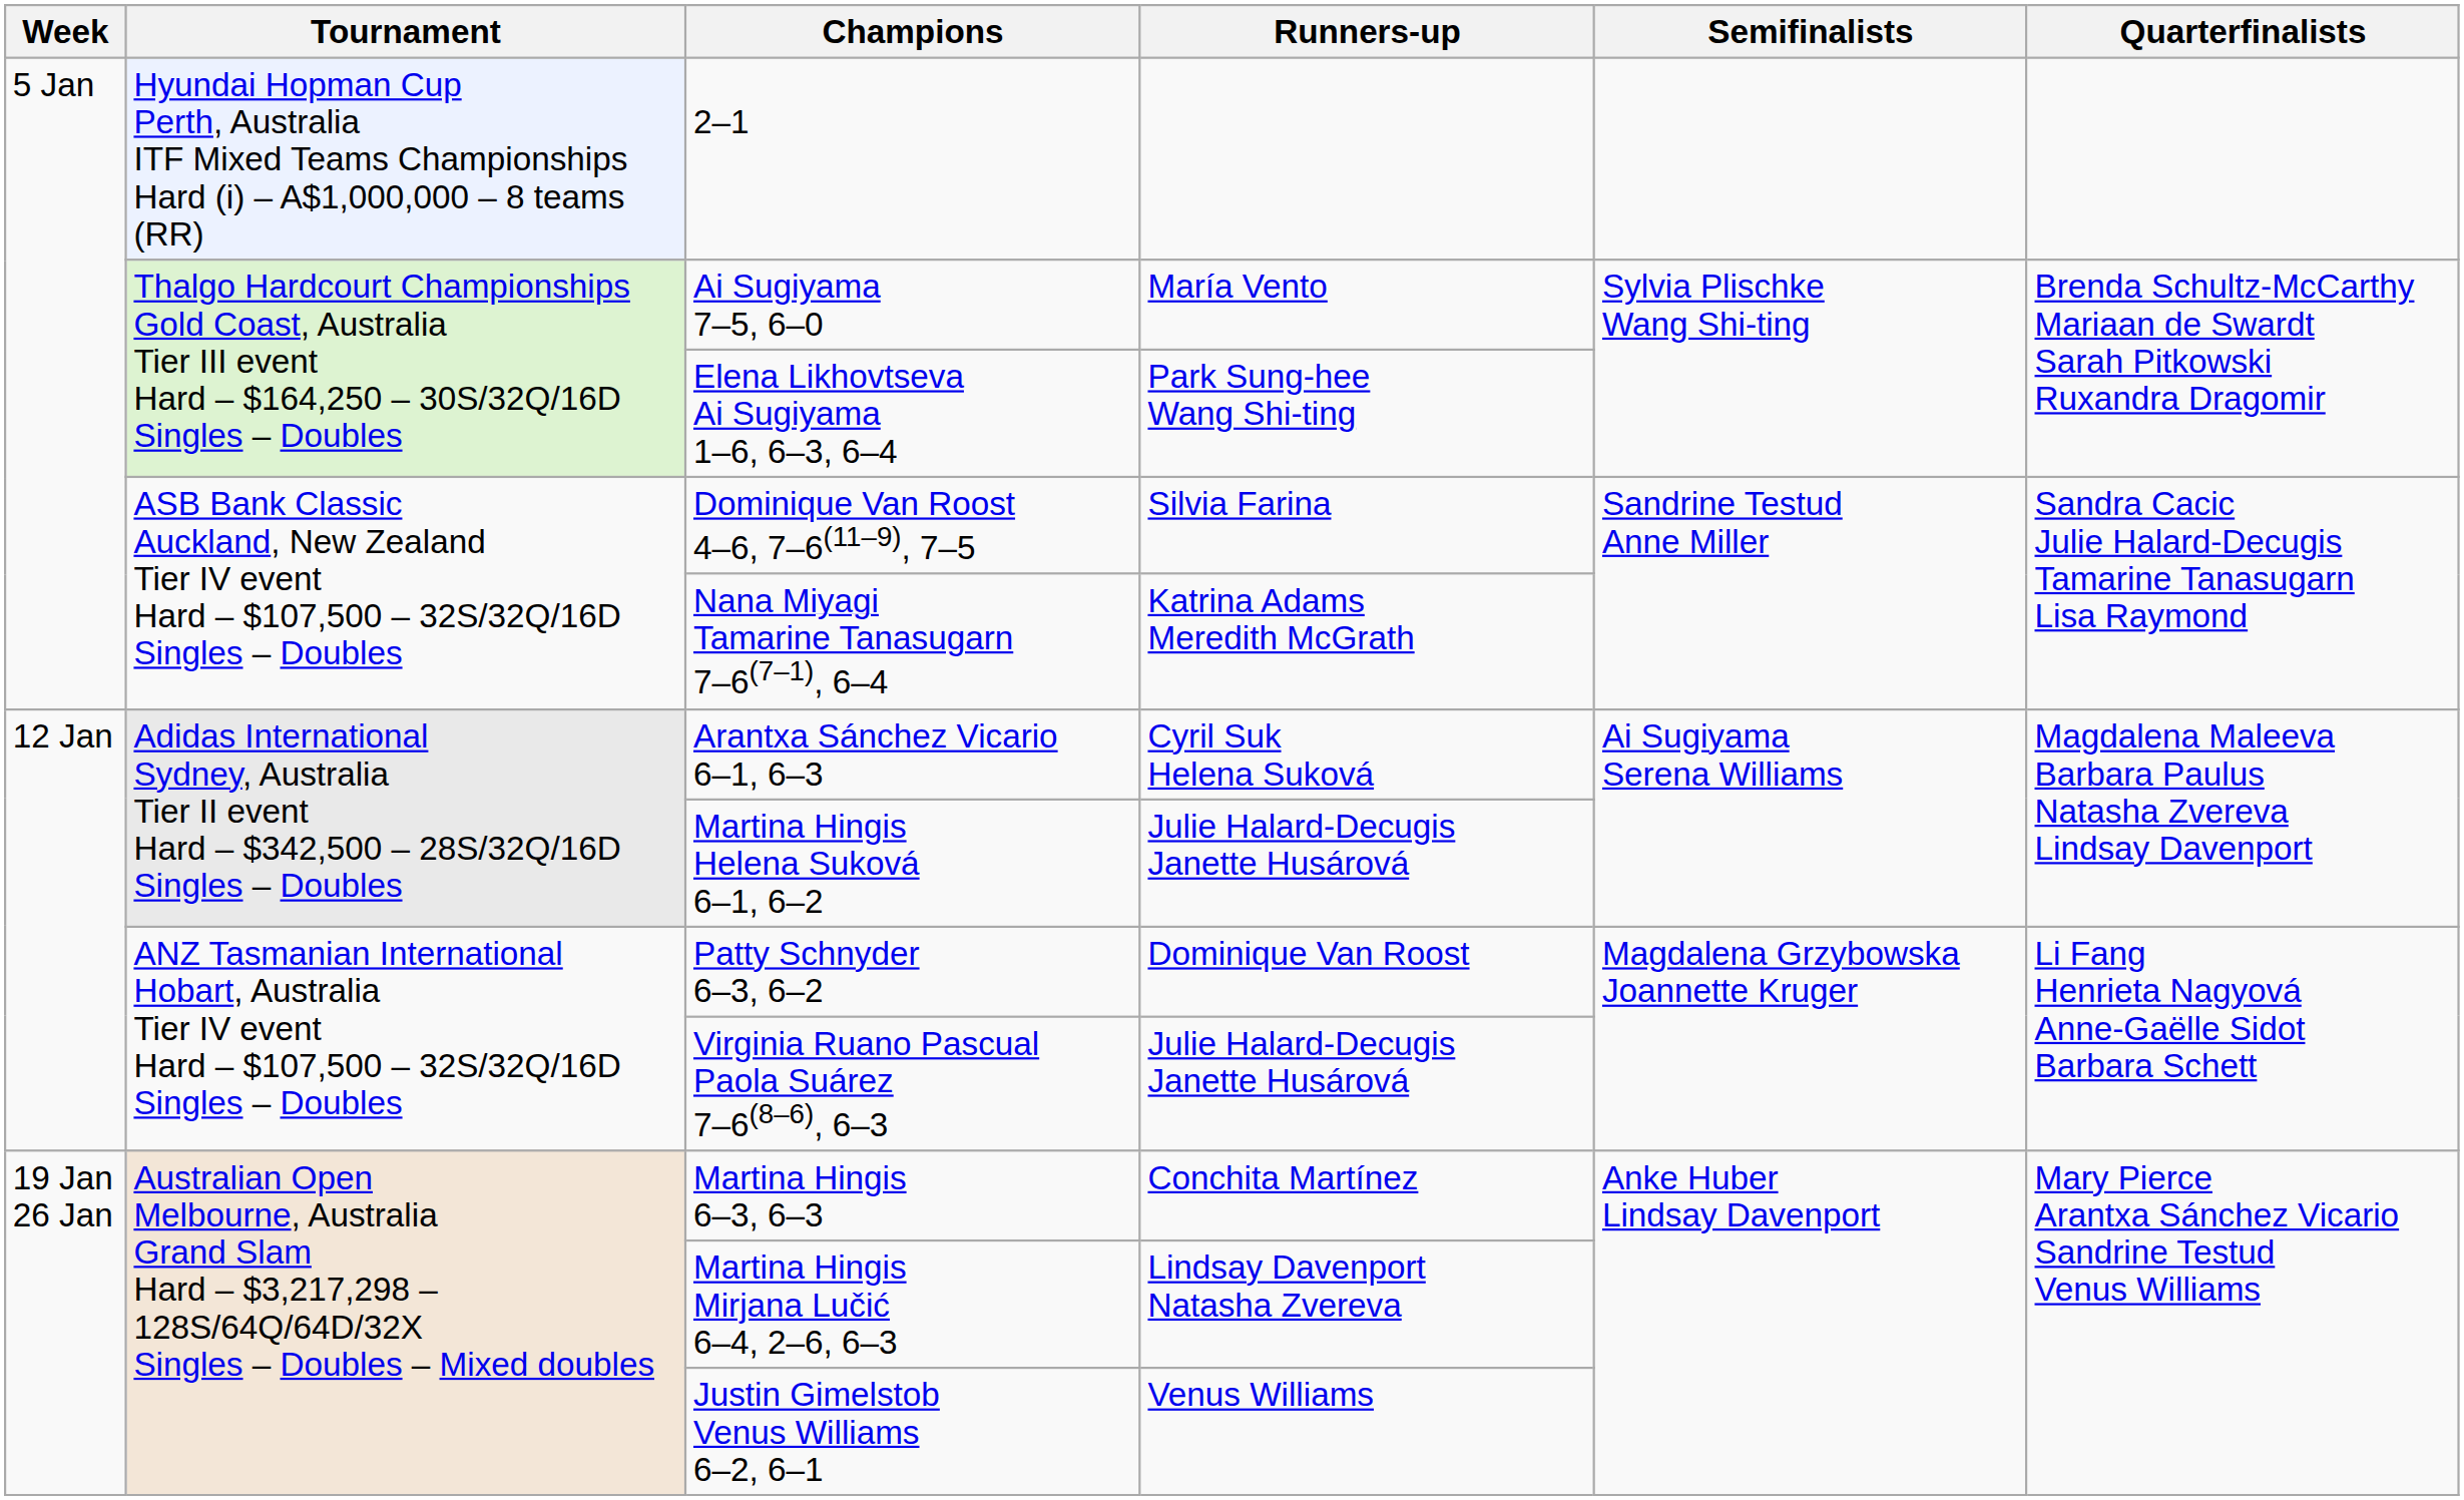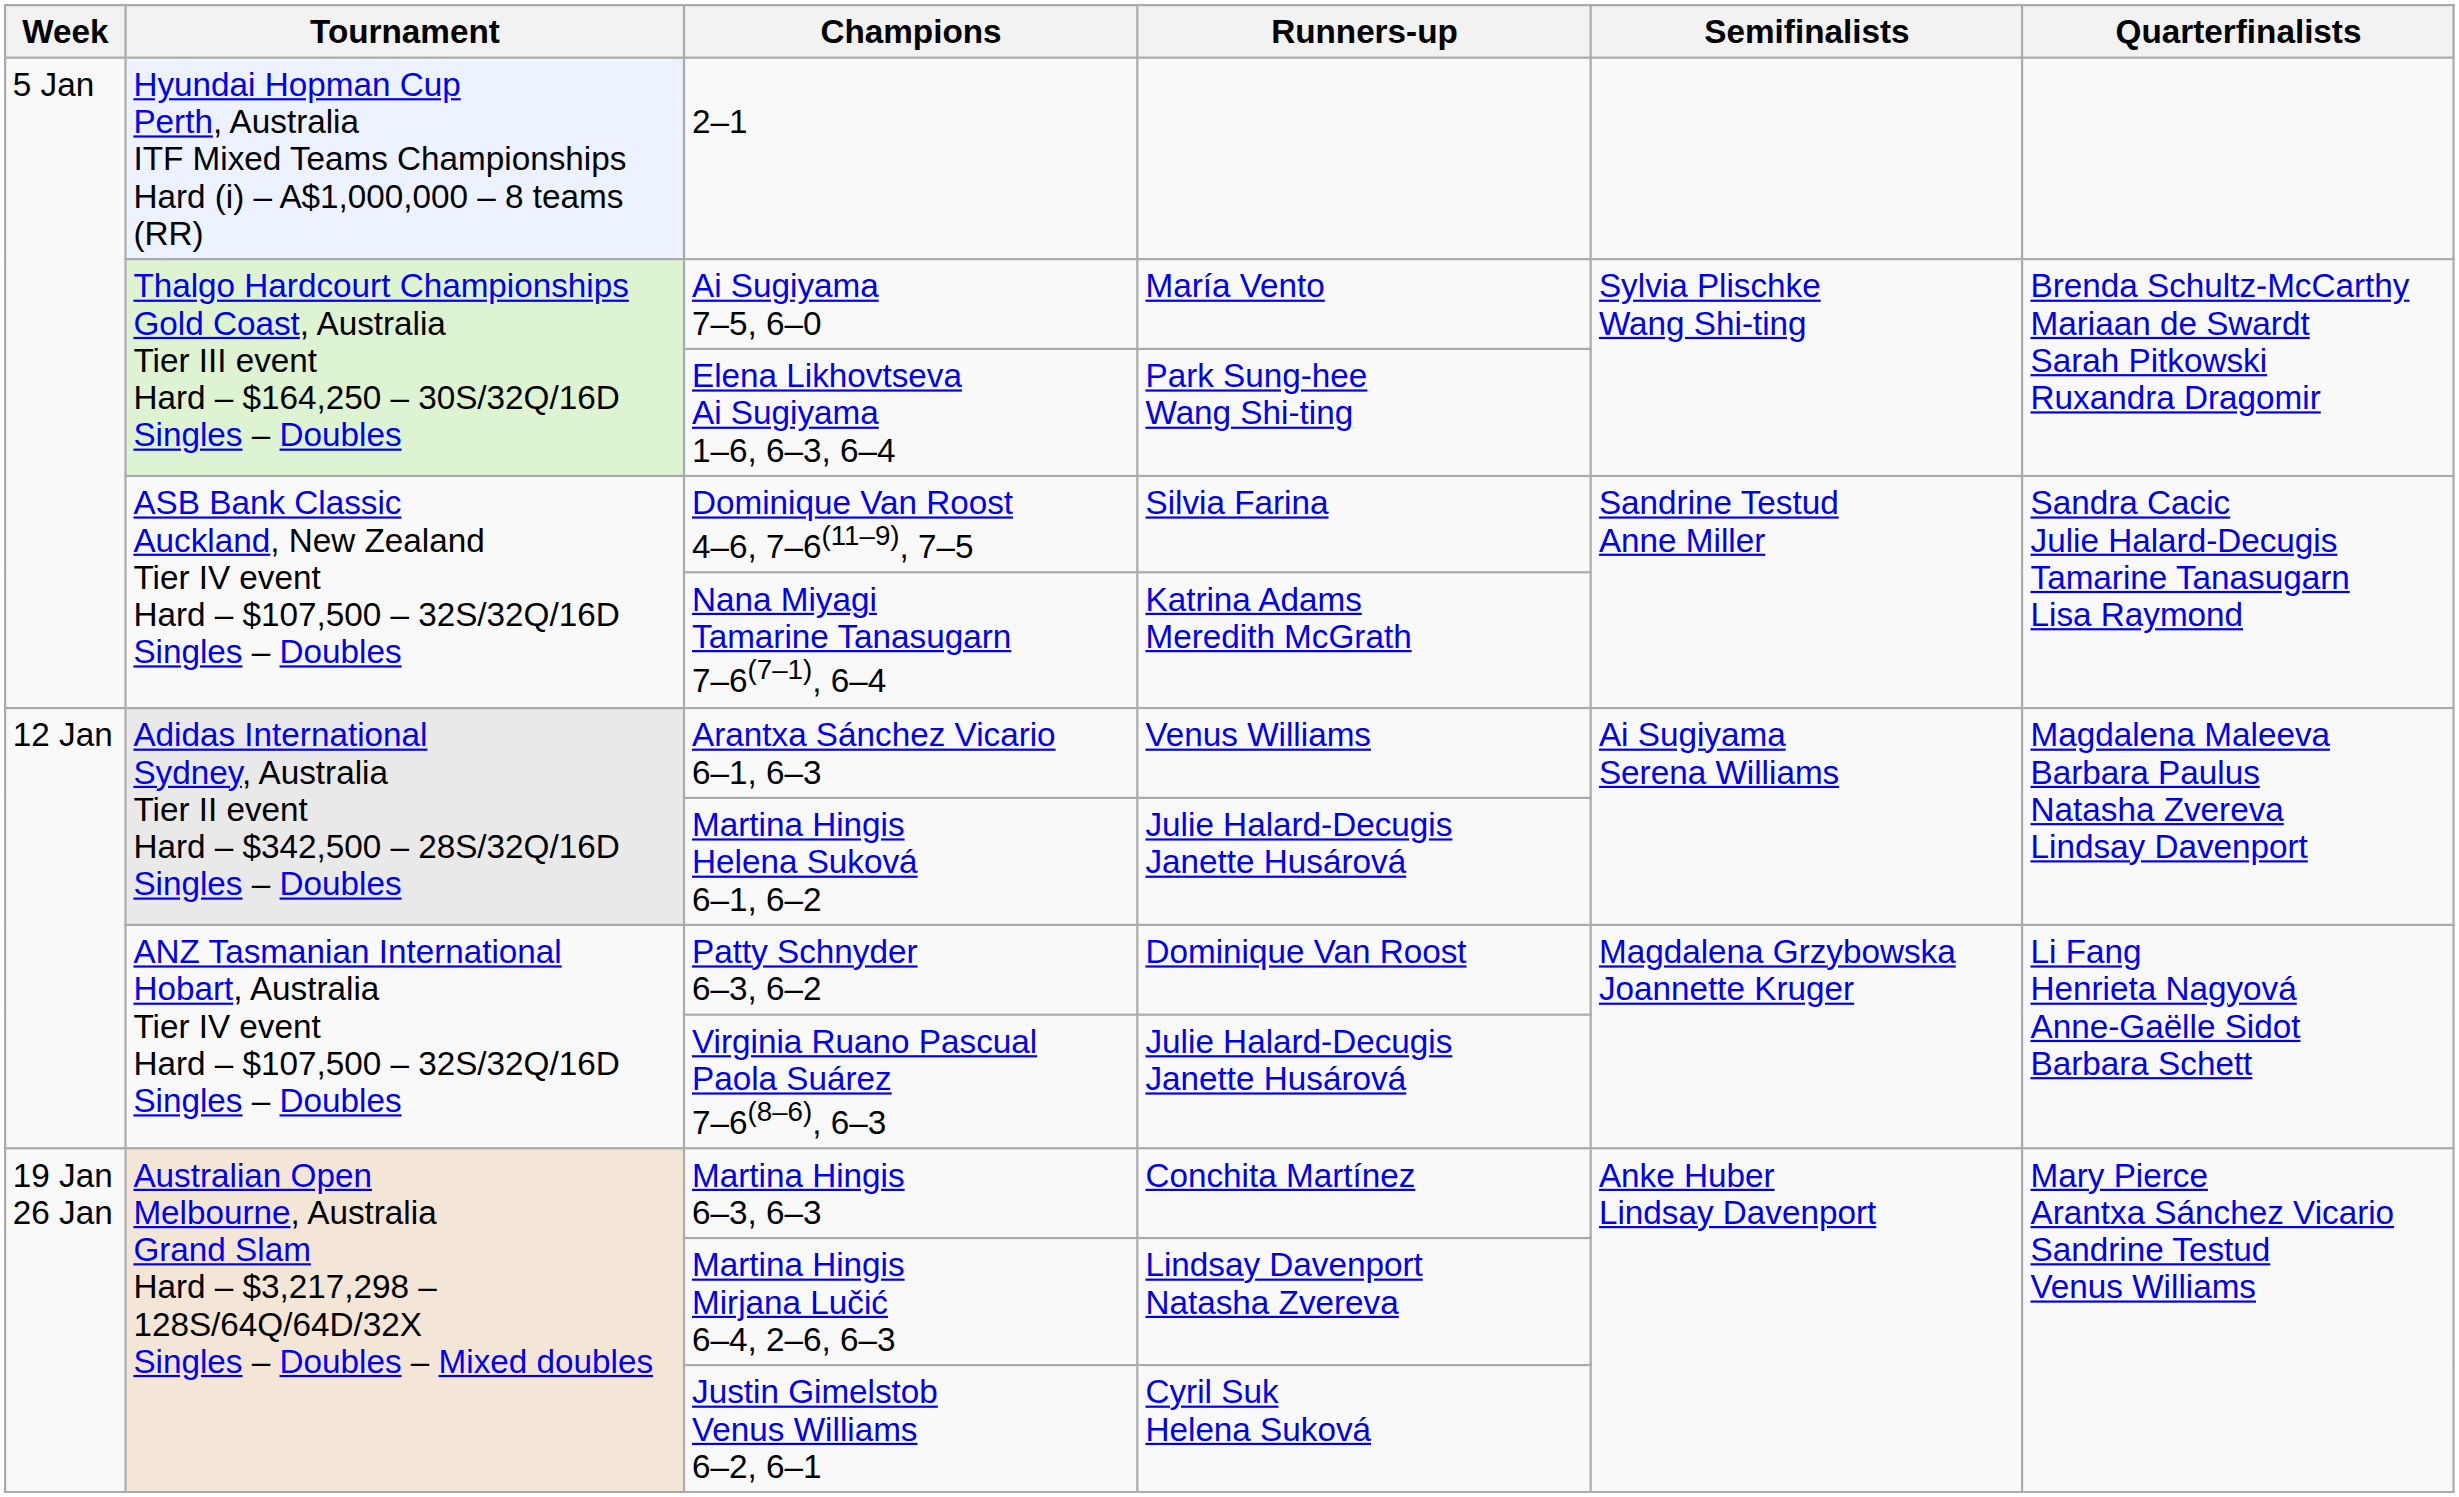Arantxa Sánchez Vicario 6–1, 6–3 | Runners-up: Cyril Suk Helena Suková -> Venus Williams
Justin Gimelstob Venus Williams 6–2, 6–1 | Runners-up: Venus Williams -> Cyril Suk Helena Suková
